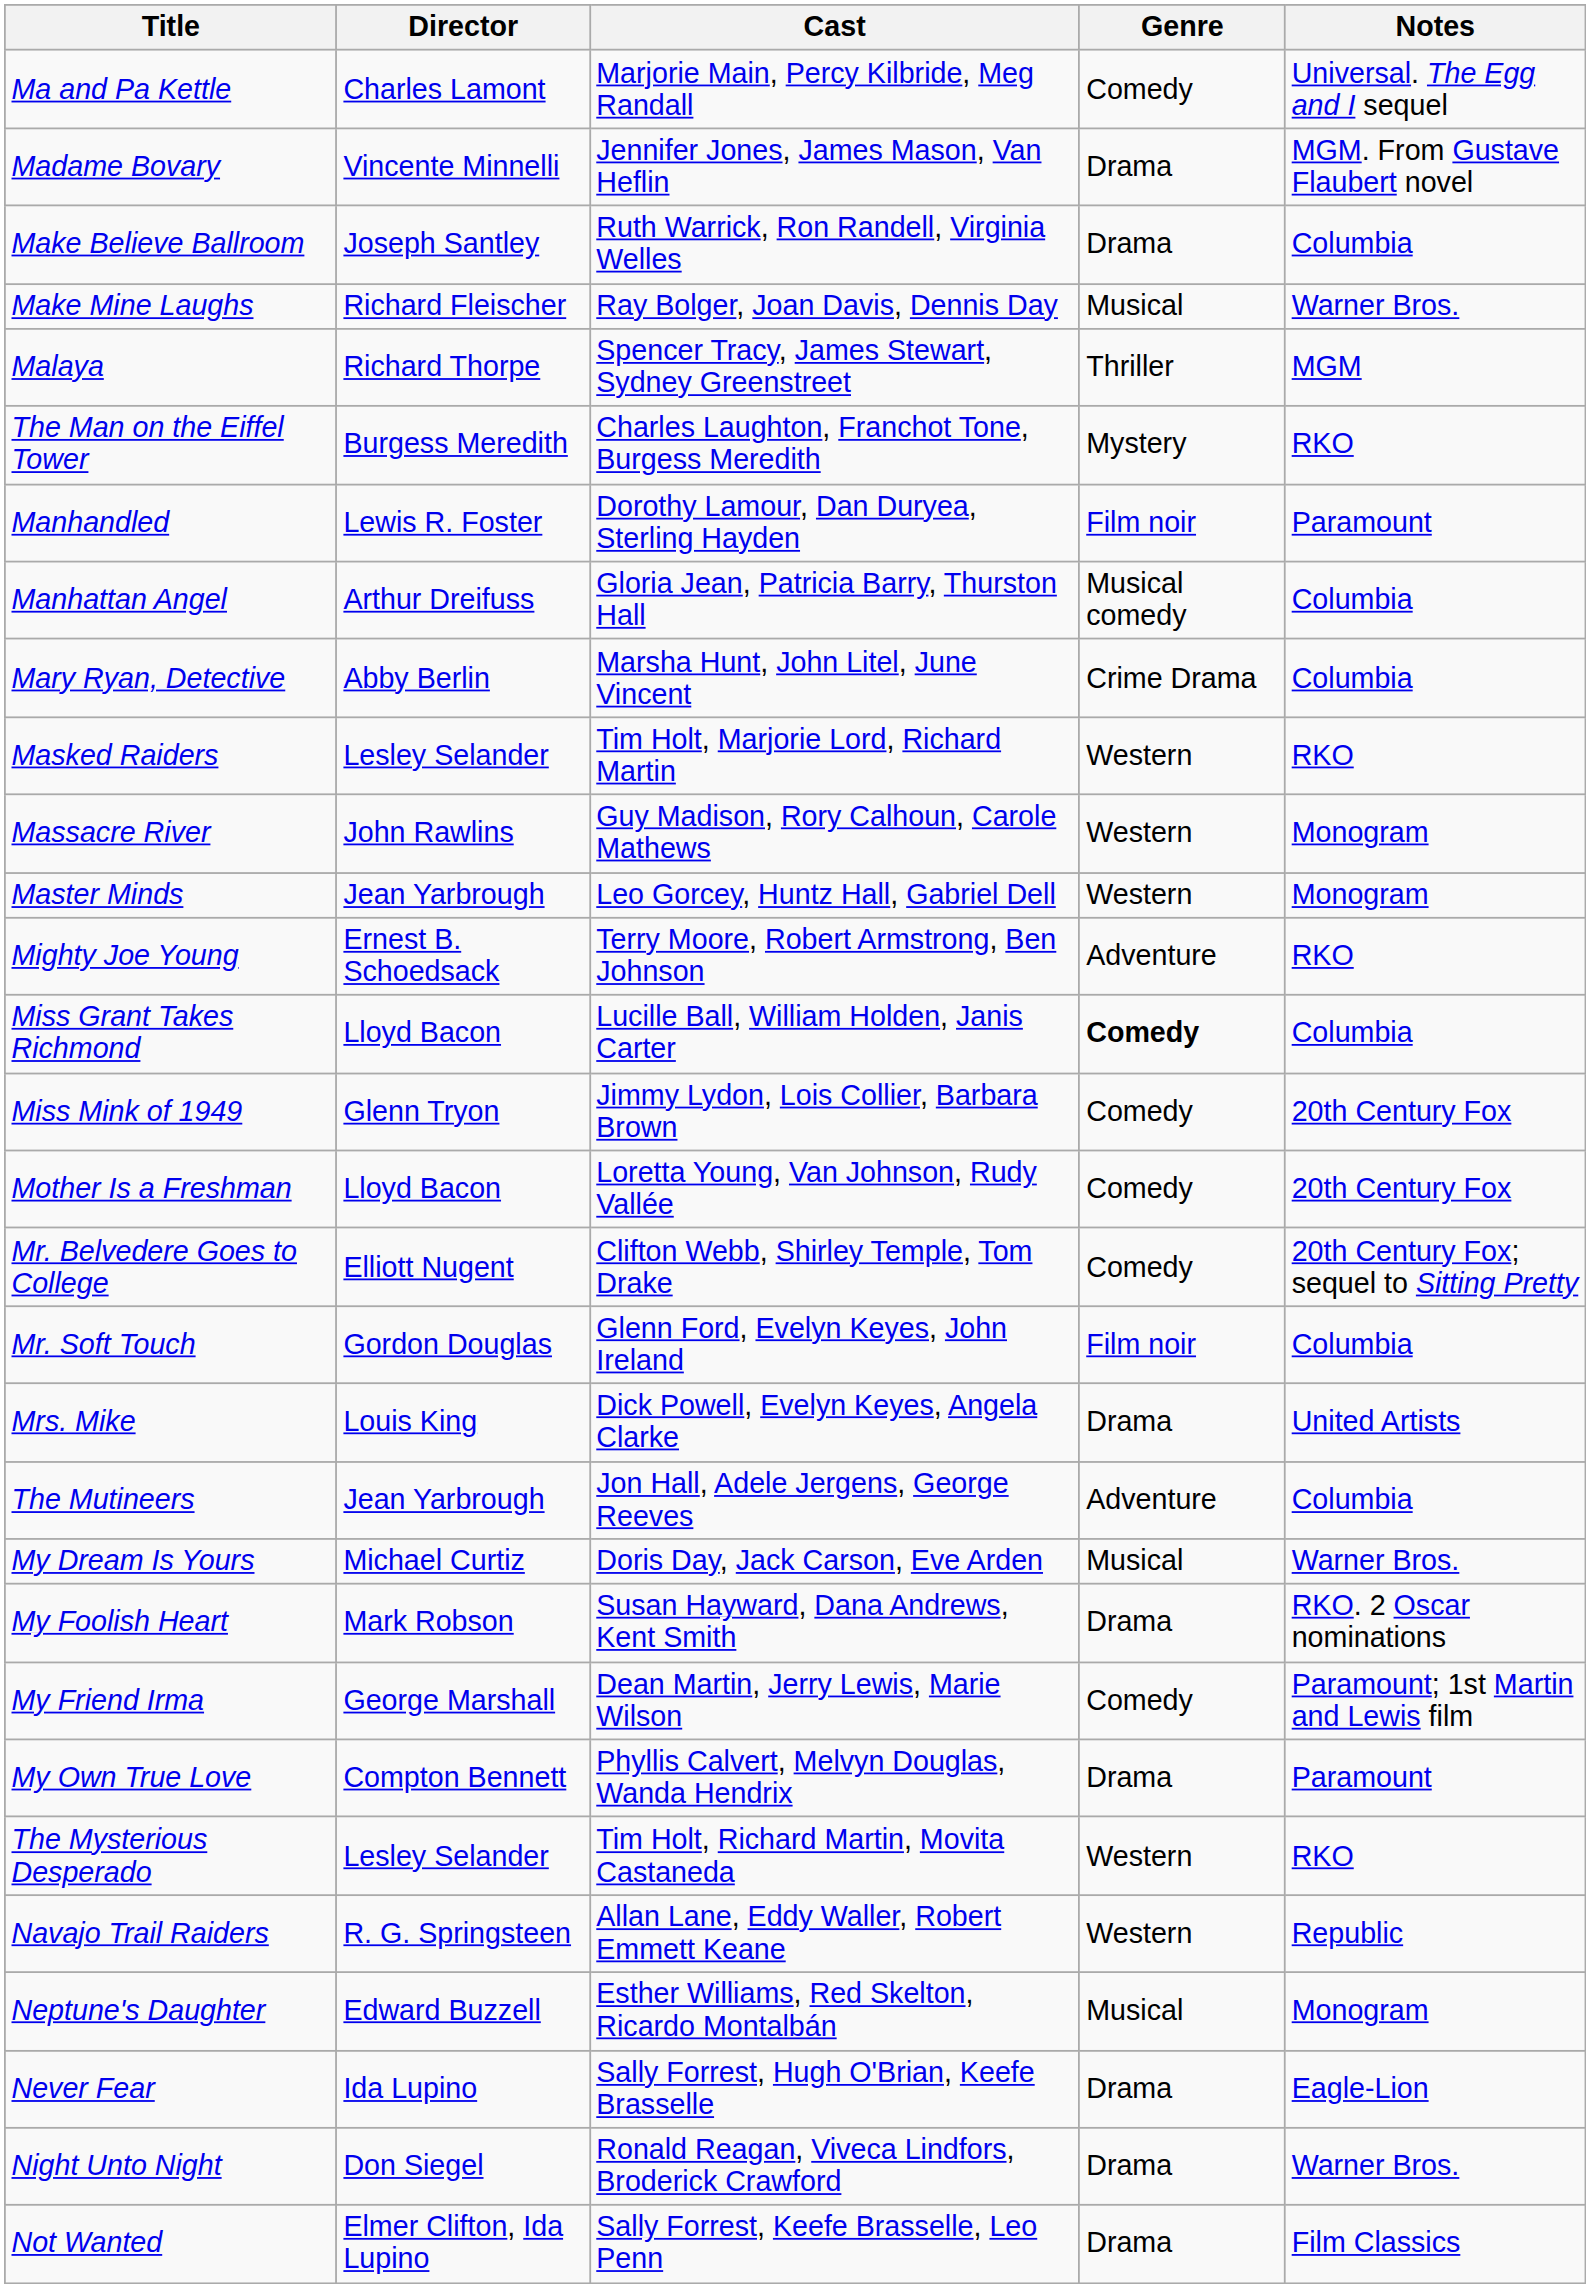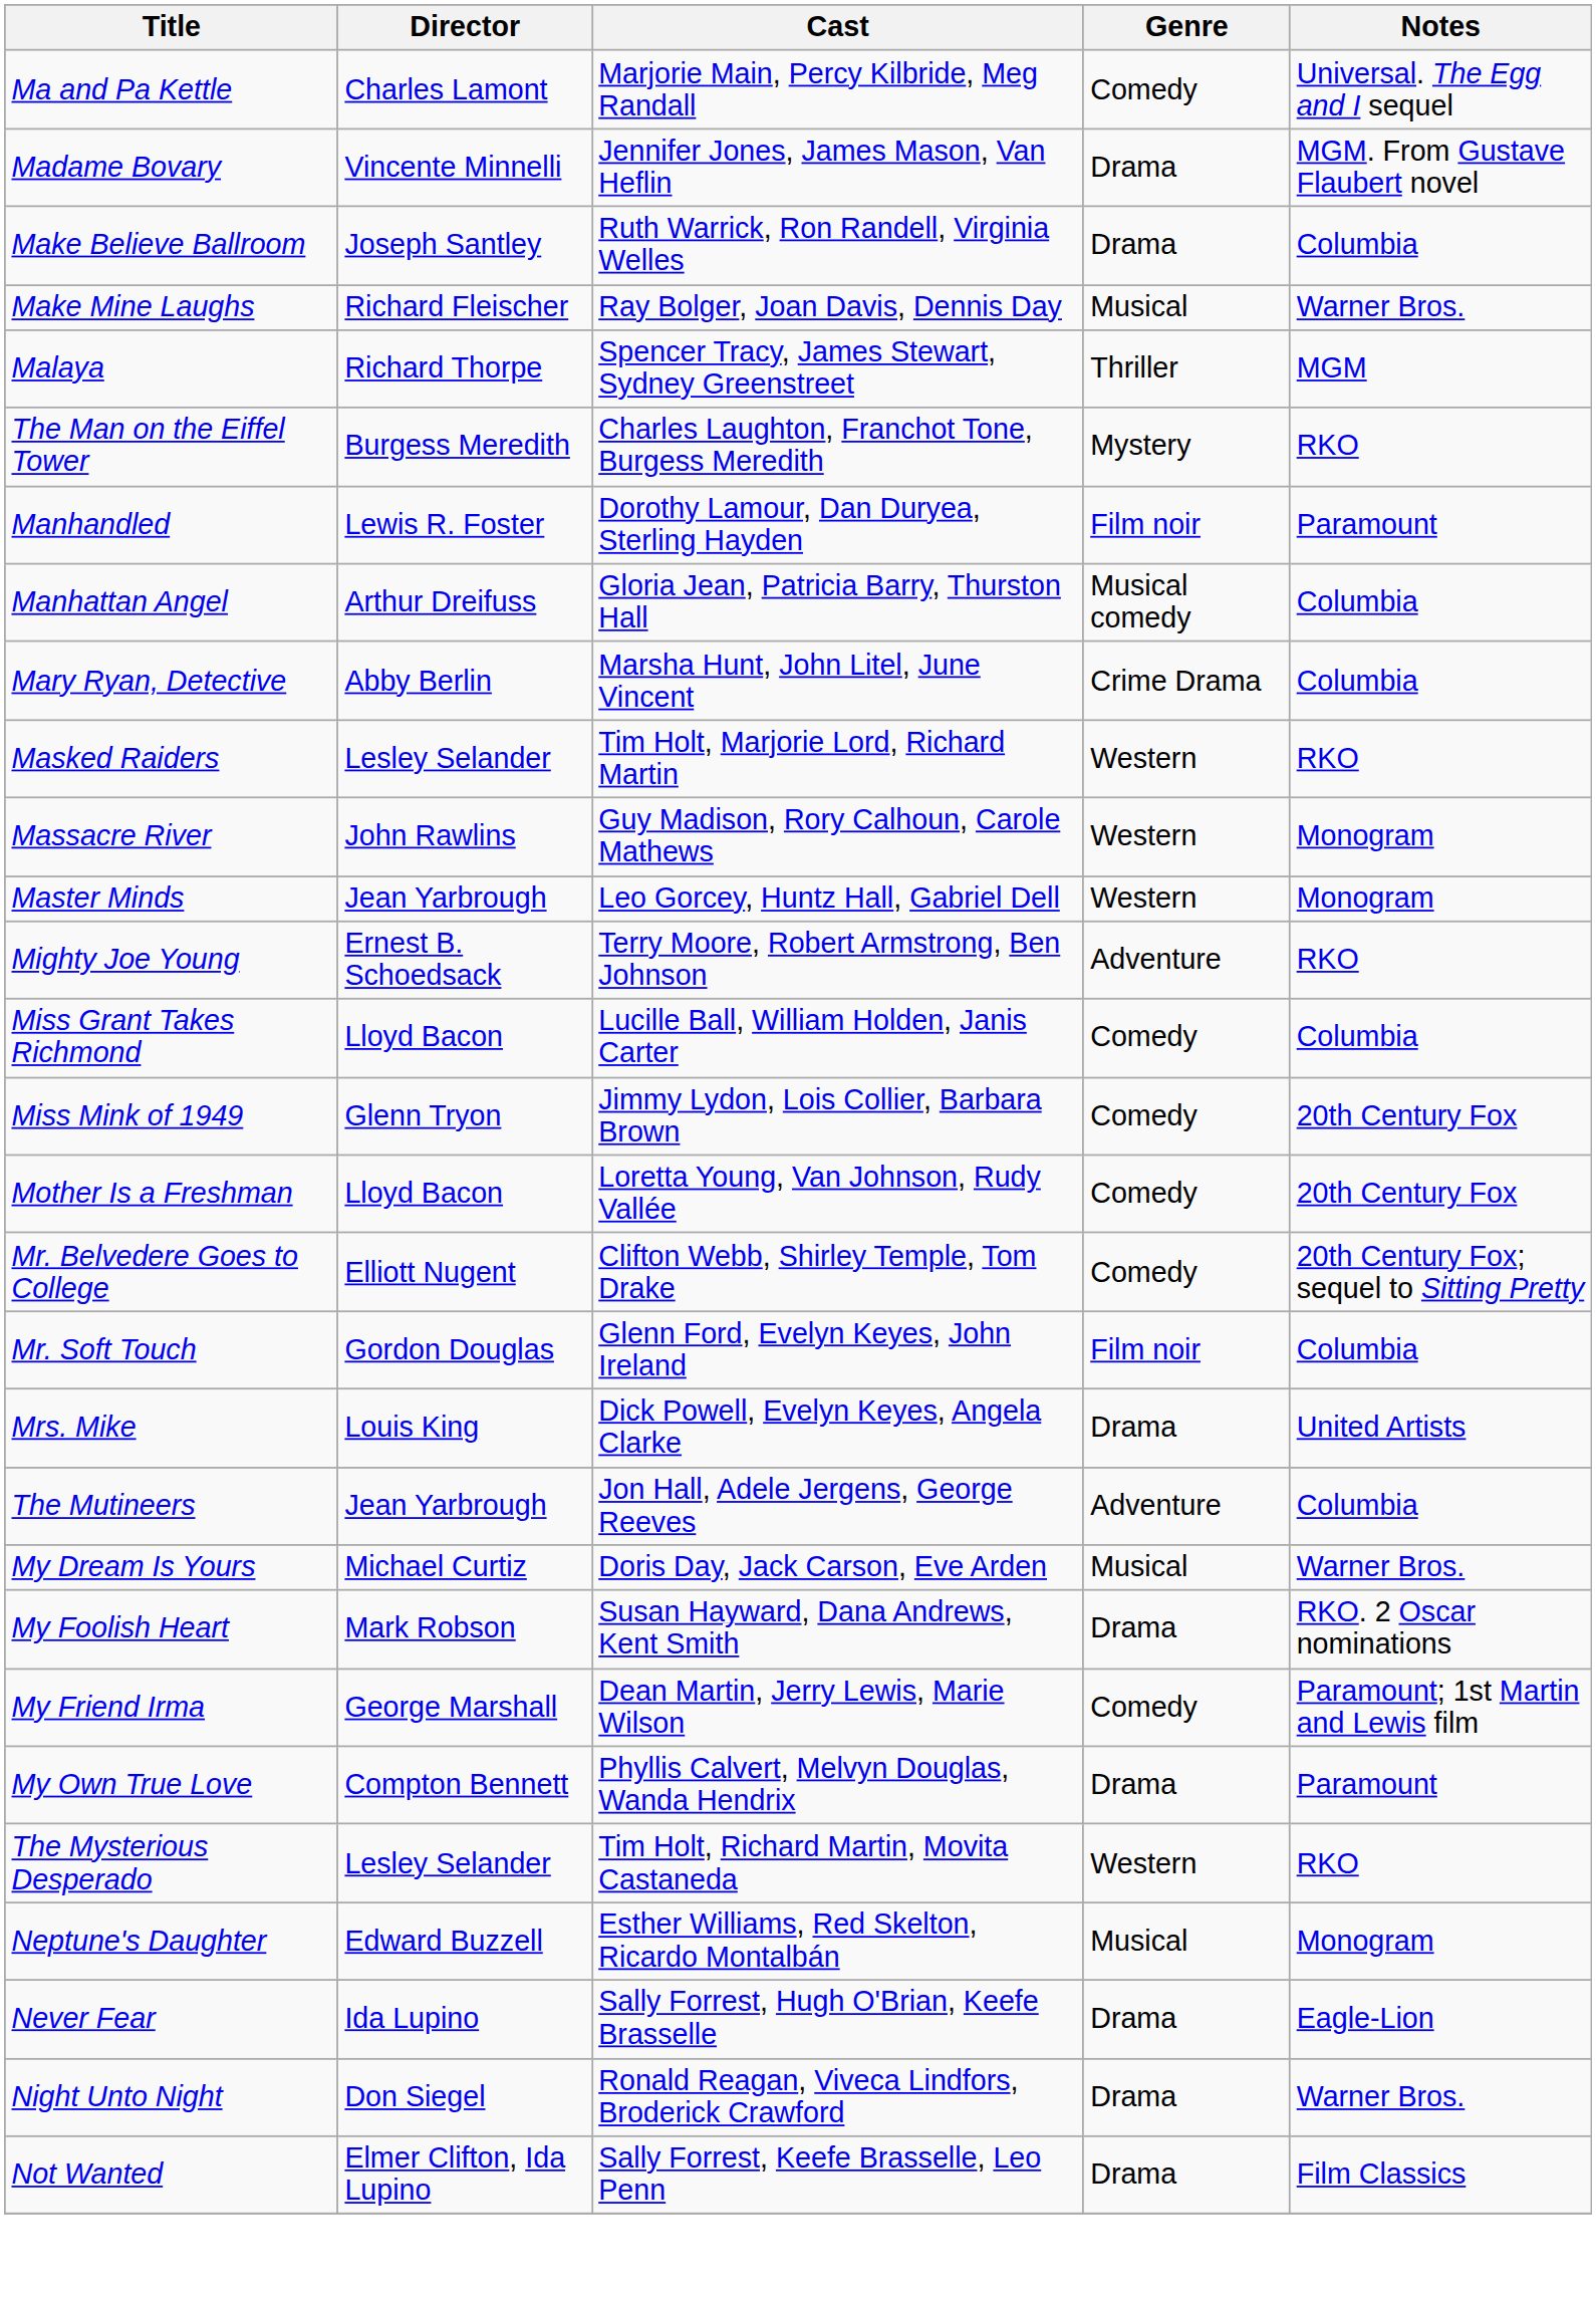Miss Grant Takes Richmond | Genre: bold -> normal
- row: Navajo Trail Raiders | R. G. Springsteen | Allan Lane, Eddy Waller, Robert Emmett Keane | Western | Republic
